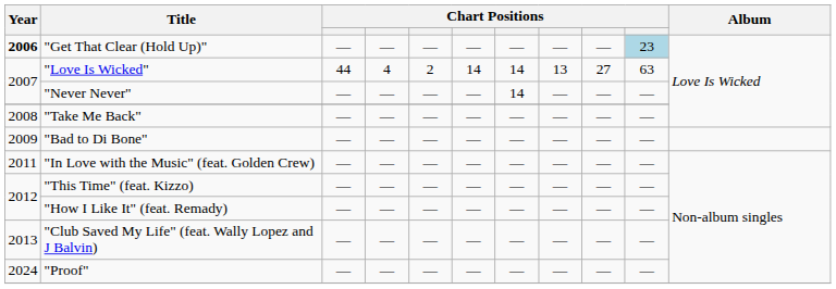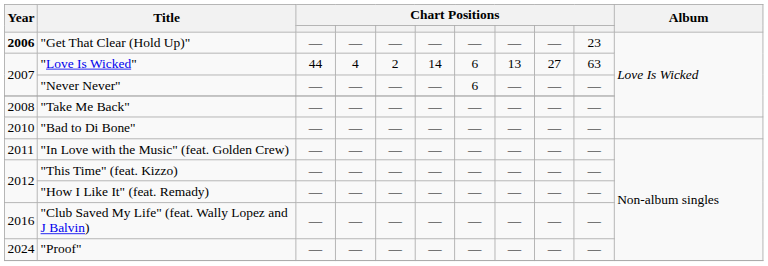"Get That Clear (Hold Up)" | column 10: lightblue background -> no background
"Love Is Wicked" | column 7: 14 -> 6
"Never Never" | column 7: 14 -> 6
"Bad to Di Bone" | Year: 2009 -> 2010
"Club Saved My Life" (feat. Wally Lopez and J Balvin) | Year: 2013 -> 2016
